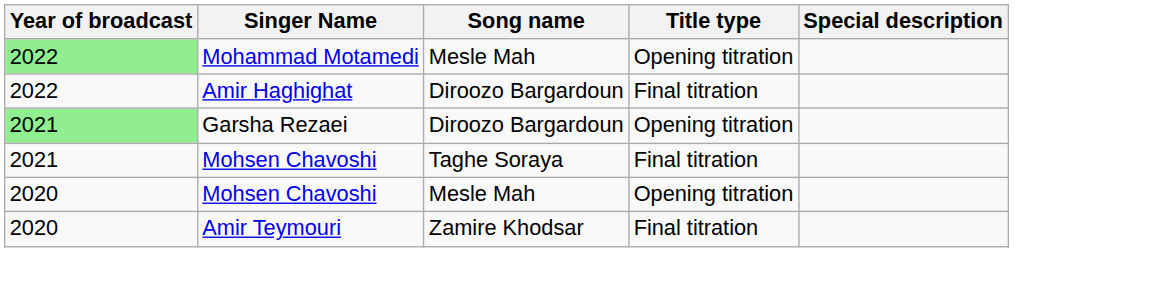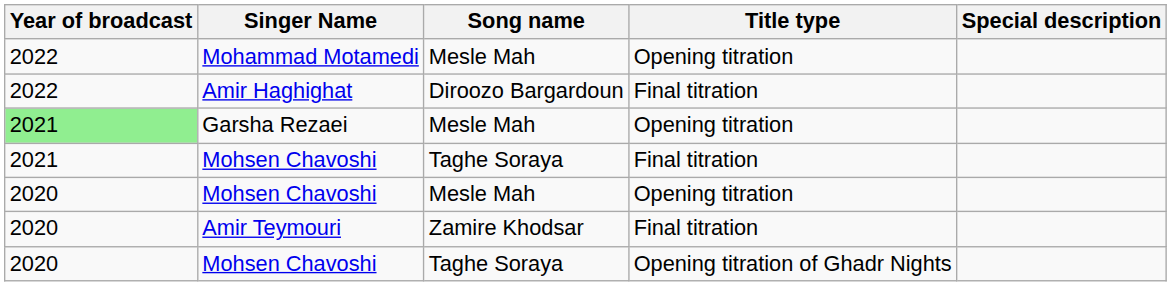Mohammad Motamedi | Year of broadcast: lightgreen background -> no background
Garsha Rezaei | Song name: Diroozo Bargardoun -> Mesle Mah
+ row: 2020 | Mohsen Chavoshi | Taghe Soraya | Opening titration of Ghadr Nights
